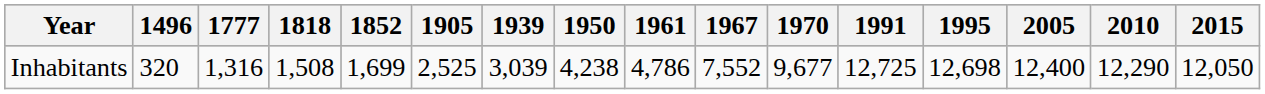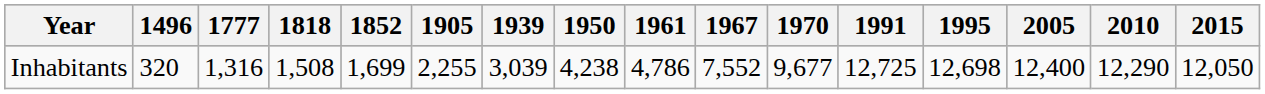Inhabitants | 1905: 2,525 -> 2,255
